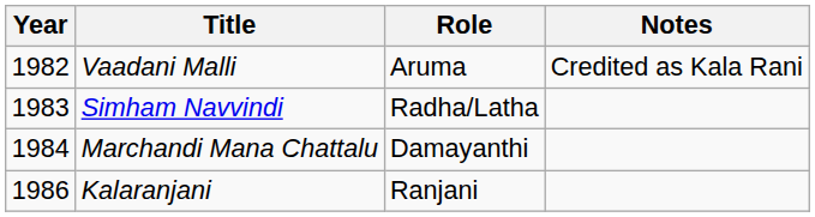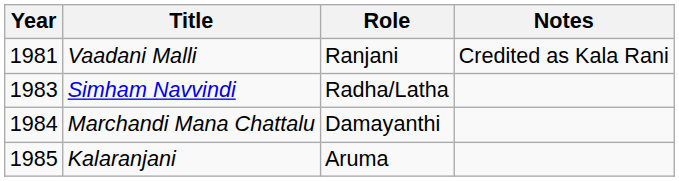Vaadani Malli | Year: 1982 -> 1981
Vaadani Malli | Role: Aruma -> Ranjani
Kalaranjani | Year: 1986 -> 1985
Kalaranjani | Role: Ranjani -> Aruma
